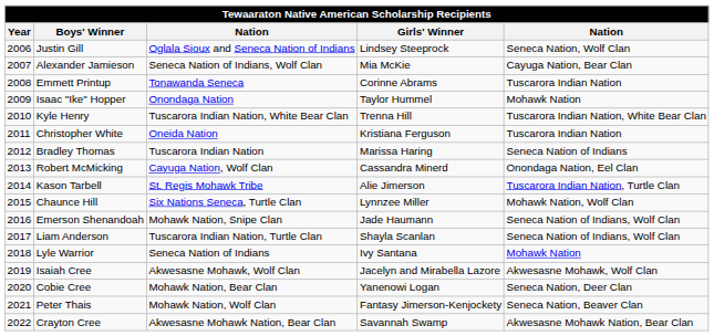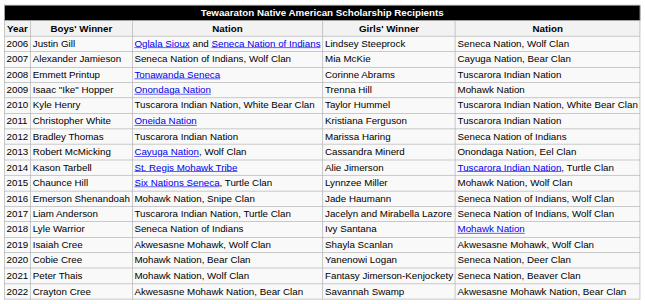Isaac "Ike" Hopper | Girls' Winner: Taylor Hummel -> Trenna Hill
Kyle Henry | Girls' Winner: Trenna Hill -> Taylor Hummel
Liam Anderson | Girls' Winner: Shayla Scanlan -> Jacelyn and Mirabella Lazore
Isaiah Cree | Girls' Winner: Jacelyn and Mirabella Lazore -> Shayla Scanlan
